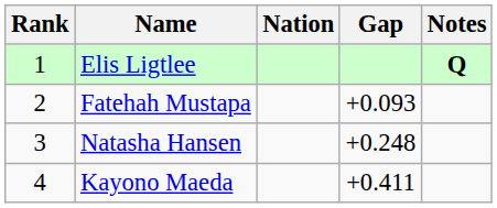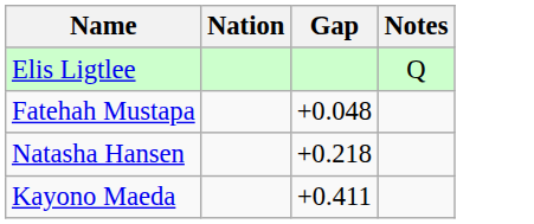- column: Rank | 1 | 2 | 3 | 4
Elis Ligtlee | Notes: bold -> normal
Fatehah Mustapa | Gap: +0.093 -> +0.048
Natasha Hansen | Gap: +0.248 -> +0.218
